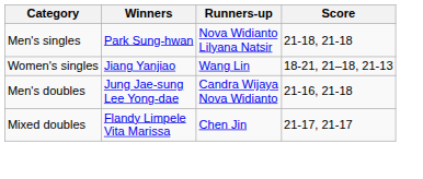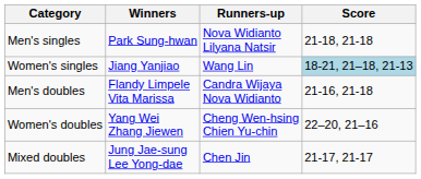Women's singles | Score: no background -> lightblue background
Men's doubles | Winners: Jung Jae-sung Lee Yong-dae -> Flandy Limpele Vita Marissa
+ row: Women's doubles | Yang Wei Zhang Jiewen | Cheng Wen-hsing Chien Yu-chin | 22–20, 21–16
Mixed doubles | Winners: Flandy Limpele Vita Marissa -> Jung Jae-sung Lee Yong-dae
